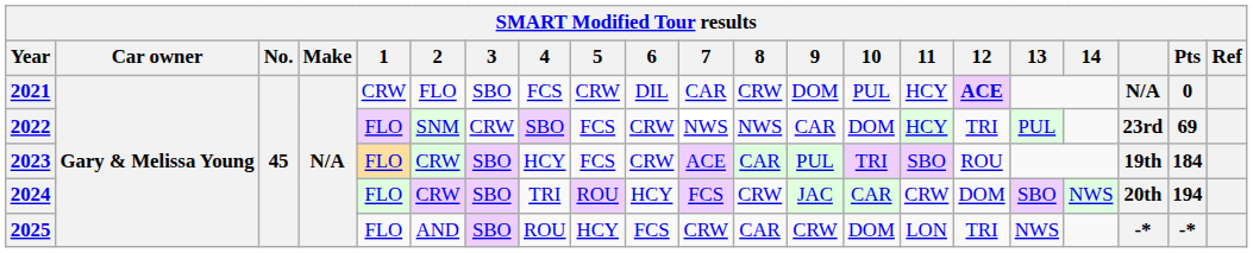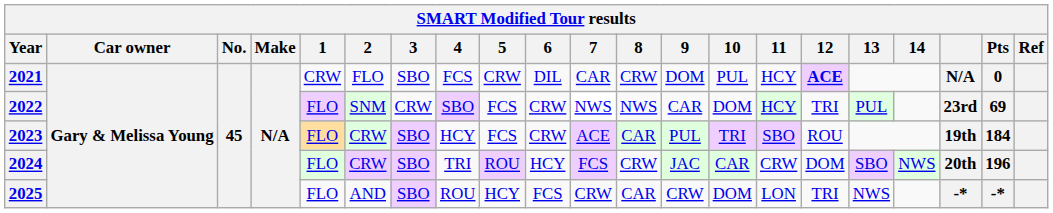2024 | Pts: 194 -> 196
